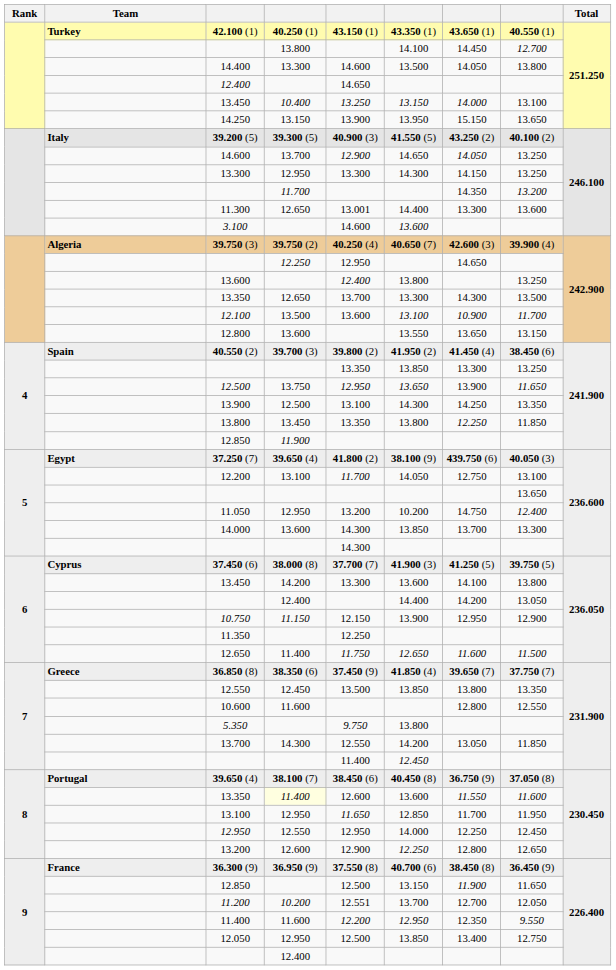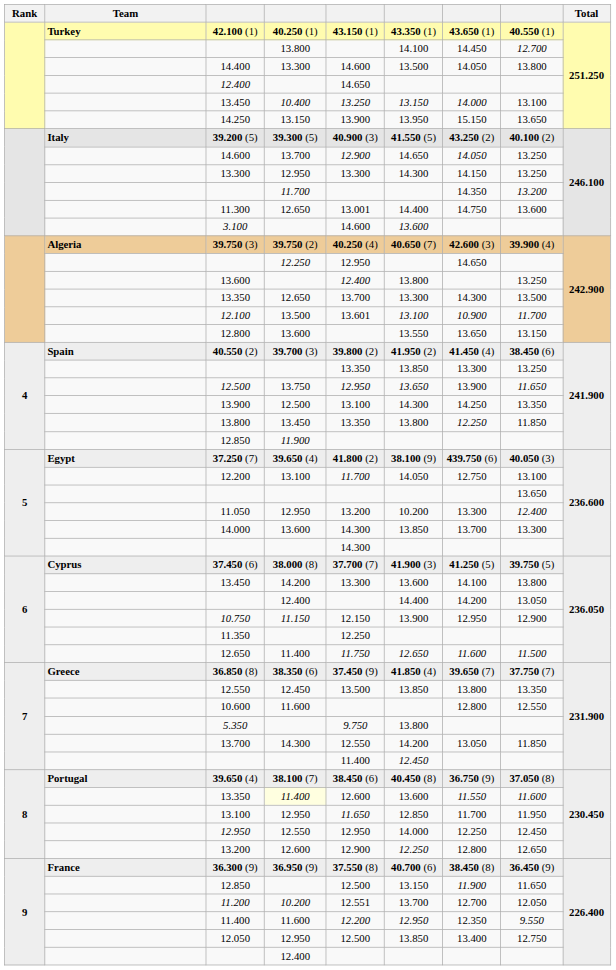11.300 | column 7: 13.300 -> 14.750
12.100 | column 5: 13.600 -> 13.601
11.050 | column 7: 14.750 -> 13.300
